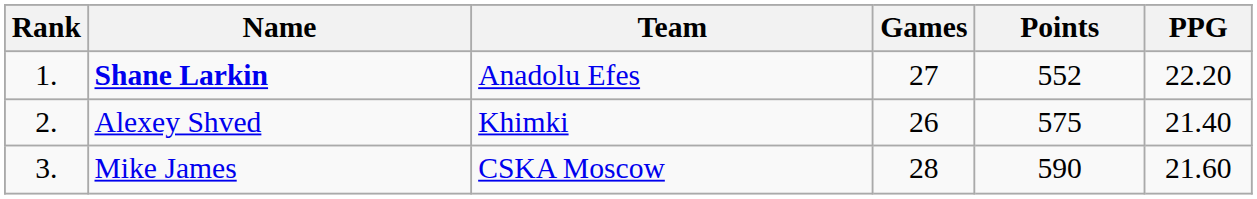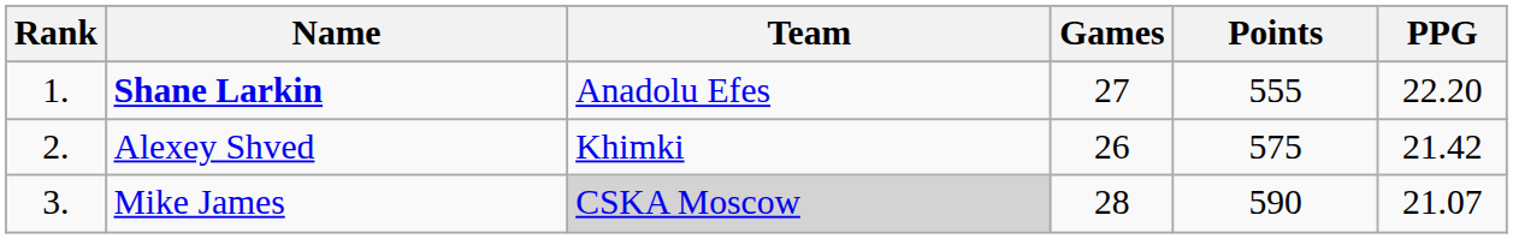Shane Larkin | Points: 552 -> 555
Alexey Shved | PPG: 21.40 -> 21.42
Mike James | Team: no background -> lightgrey background
Mike James | PPG: 21.60 -> 21.07
